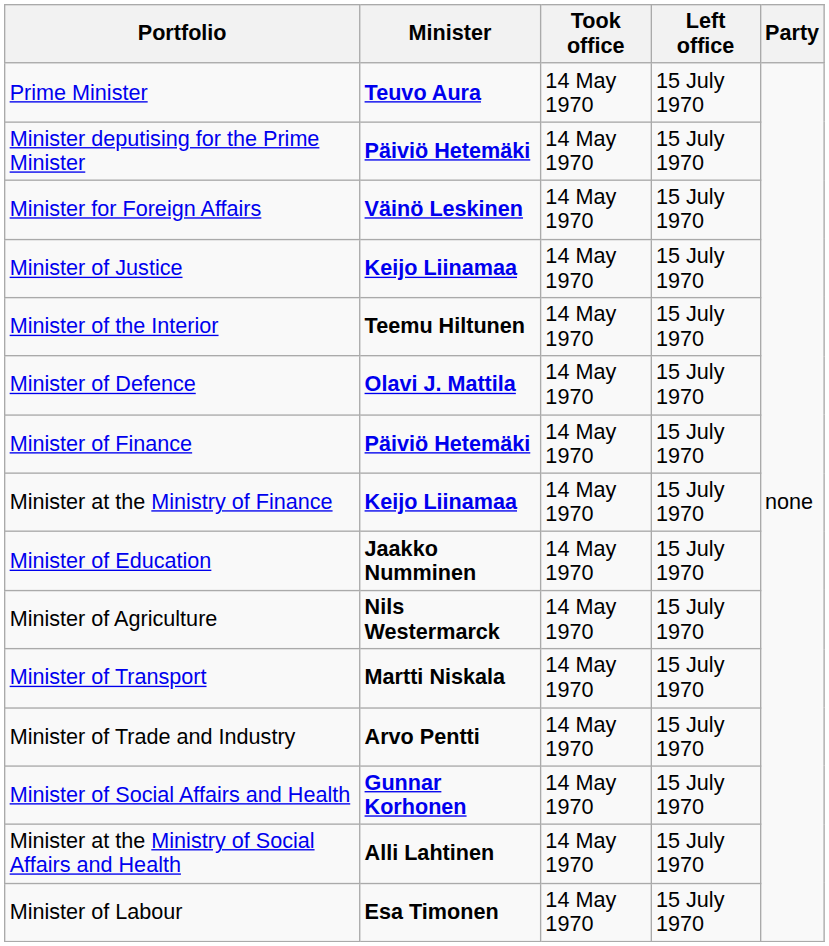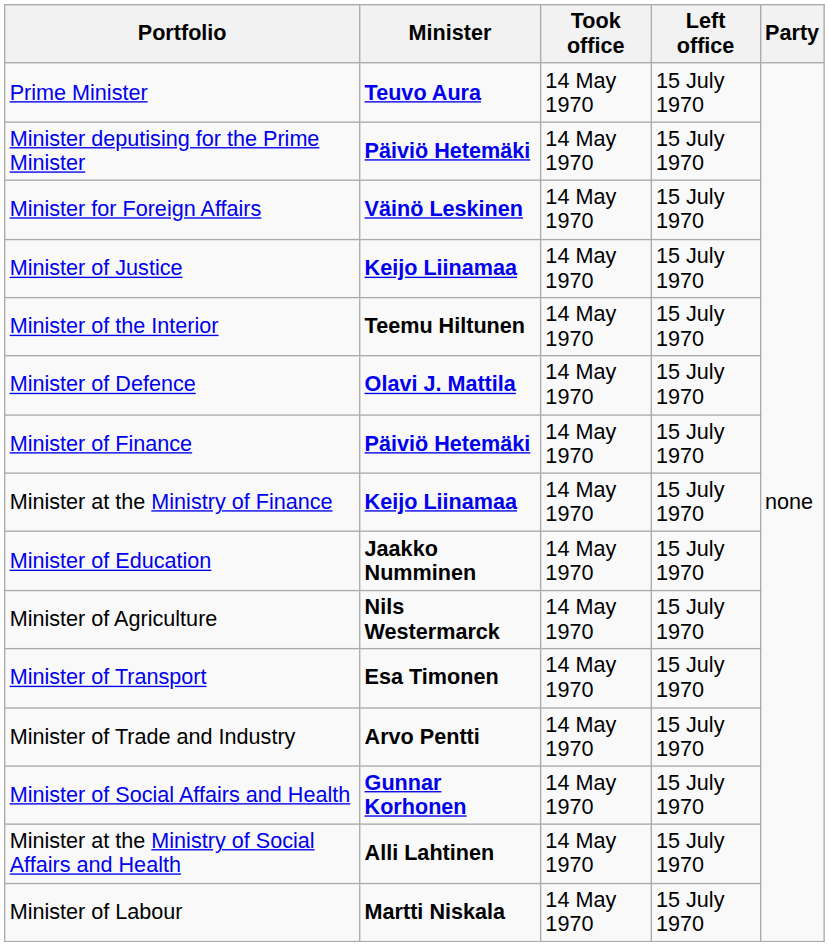Minister of Transport | Minister: Martti Niskala -> Esa Timonen
Minister of Labour | Minister: Esa Timonen -> Martti Niskala
